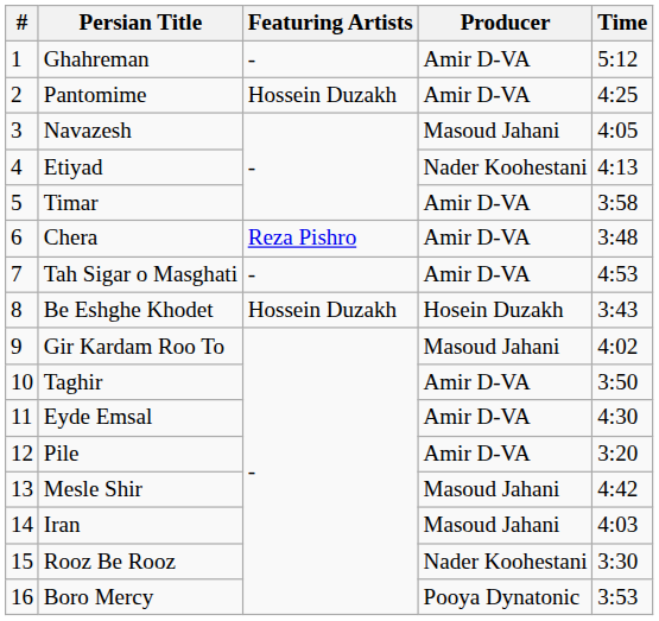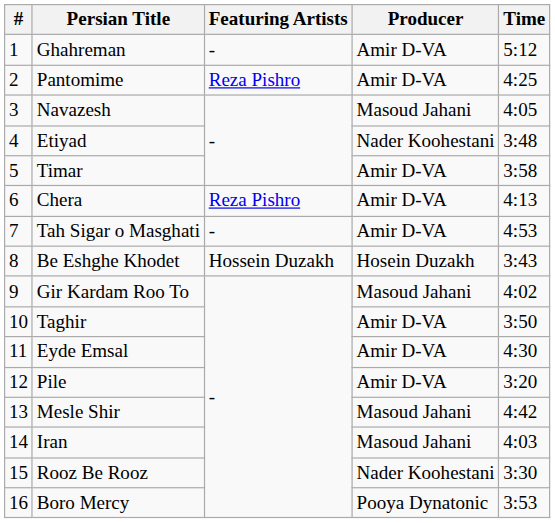Pantomime | Featuring Artists: Hossein Duzakh -> Reza Pishro
Etiyad | Time: 4:13 -> 3:48
Chera | Time: 3:48 -> 4:13
